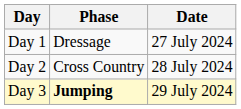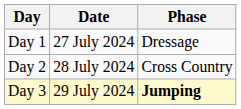columns swapped: Date <-> Phase
